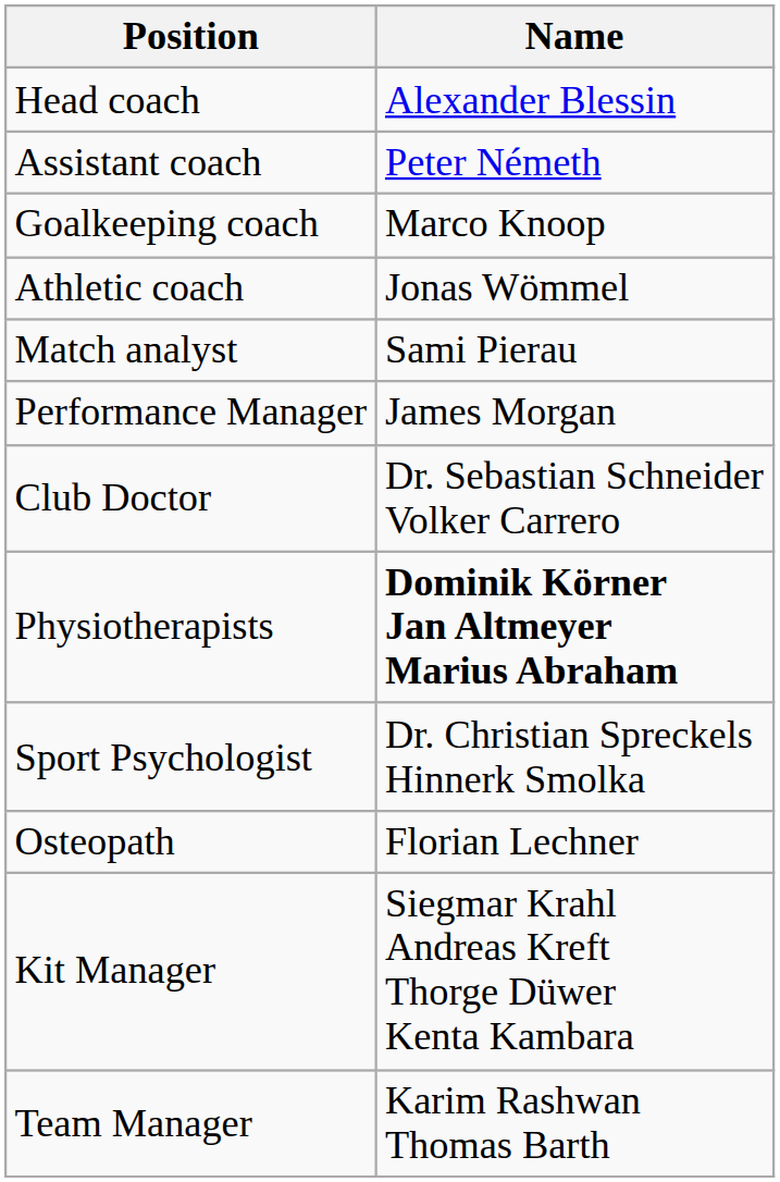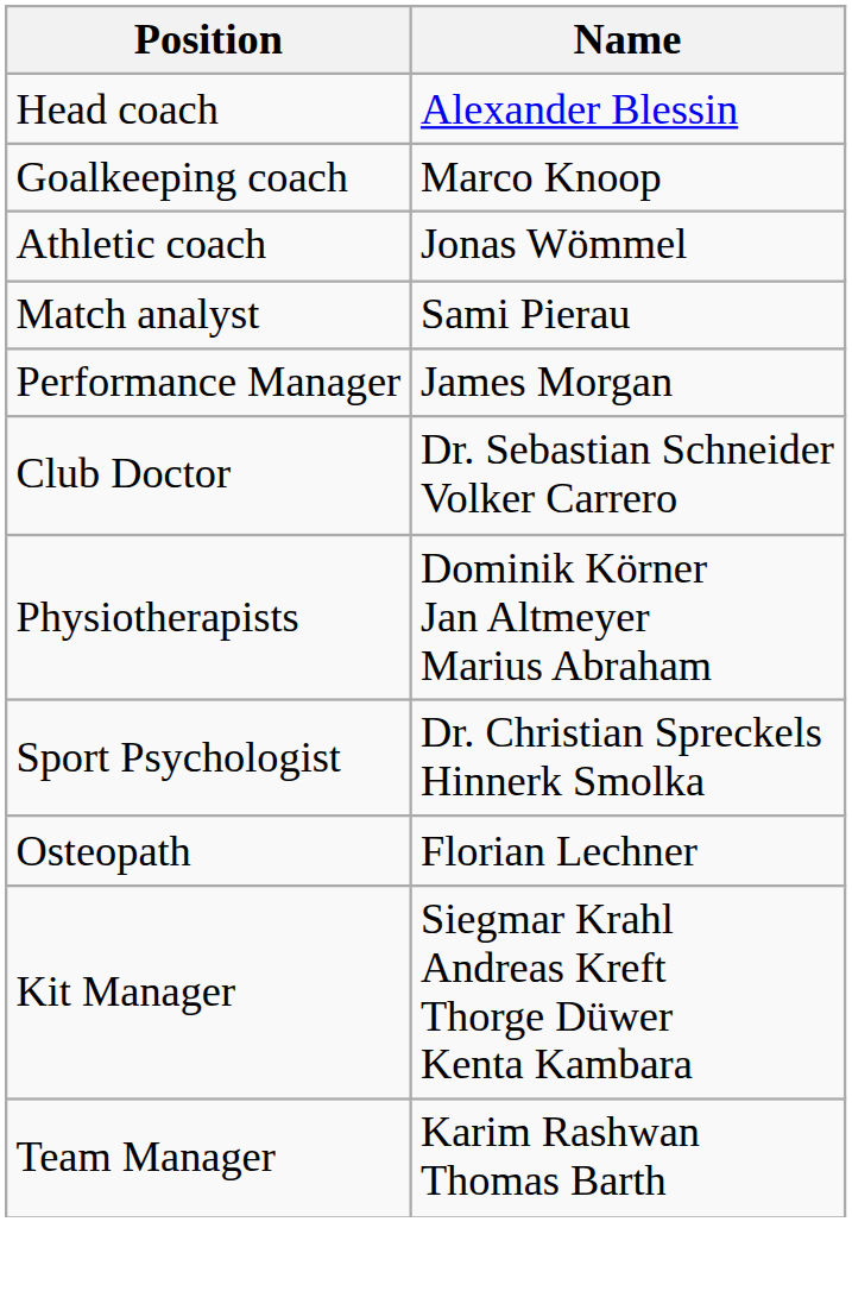- row: Assistant coach | Peter Németh
Physiotherapists | Name: bold -> normal
